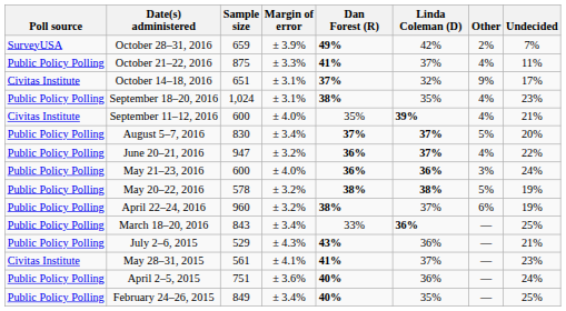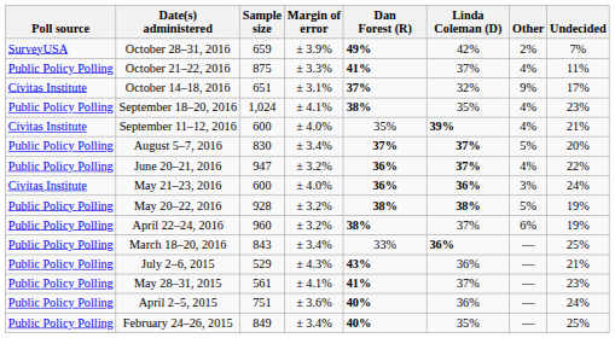September 18–20, 2016 | Margin of error: ± 3.1% -> ± 4.1%
May 21–23, 2016 | Poll source: Public Policy Polling -> Civitas Institute
May 20–22, 2016 | Sample size: 578 -> 928
May 28–31, 2015 | Poll source: Civitas Institute -> Public Policy Polling
